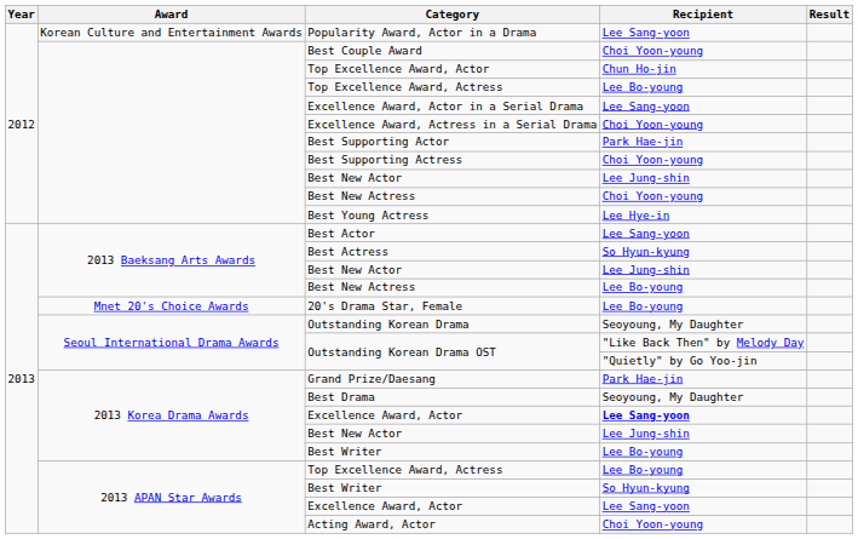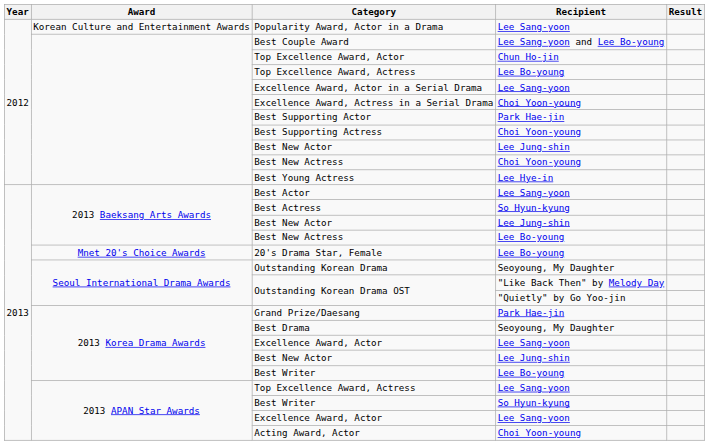Best Couple Award | Recipient: Choi Yoon-young -> Lee Sang-yoon and Lee Bo-young
2013 Korea Drama Awards / Excellence Award, Actor | Recipient: bold -> normal
2013 APAN Star Awards / Top Excellence Award, Actress | Recipient: Lee Bo-young -> Lee Sang-yoon
